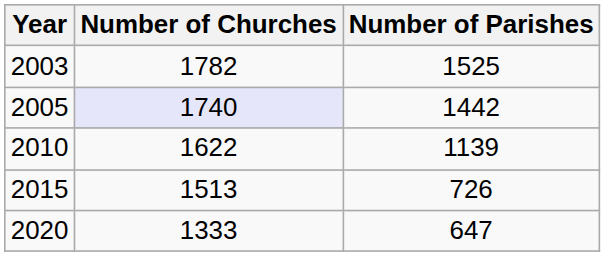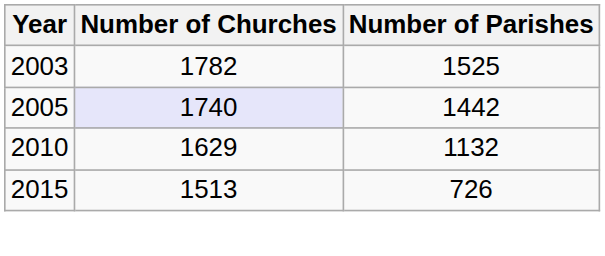2010 | Number of Churches: 1622 -> 1629
2010 | Number of Parishes: 1139 -> 1132
- row: 2020 | 1333 | 647
